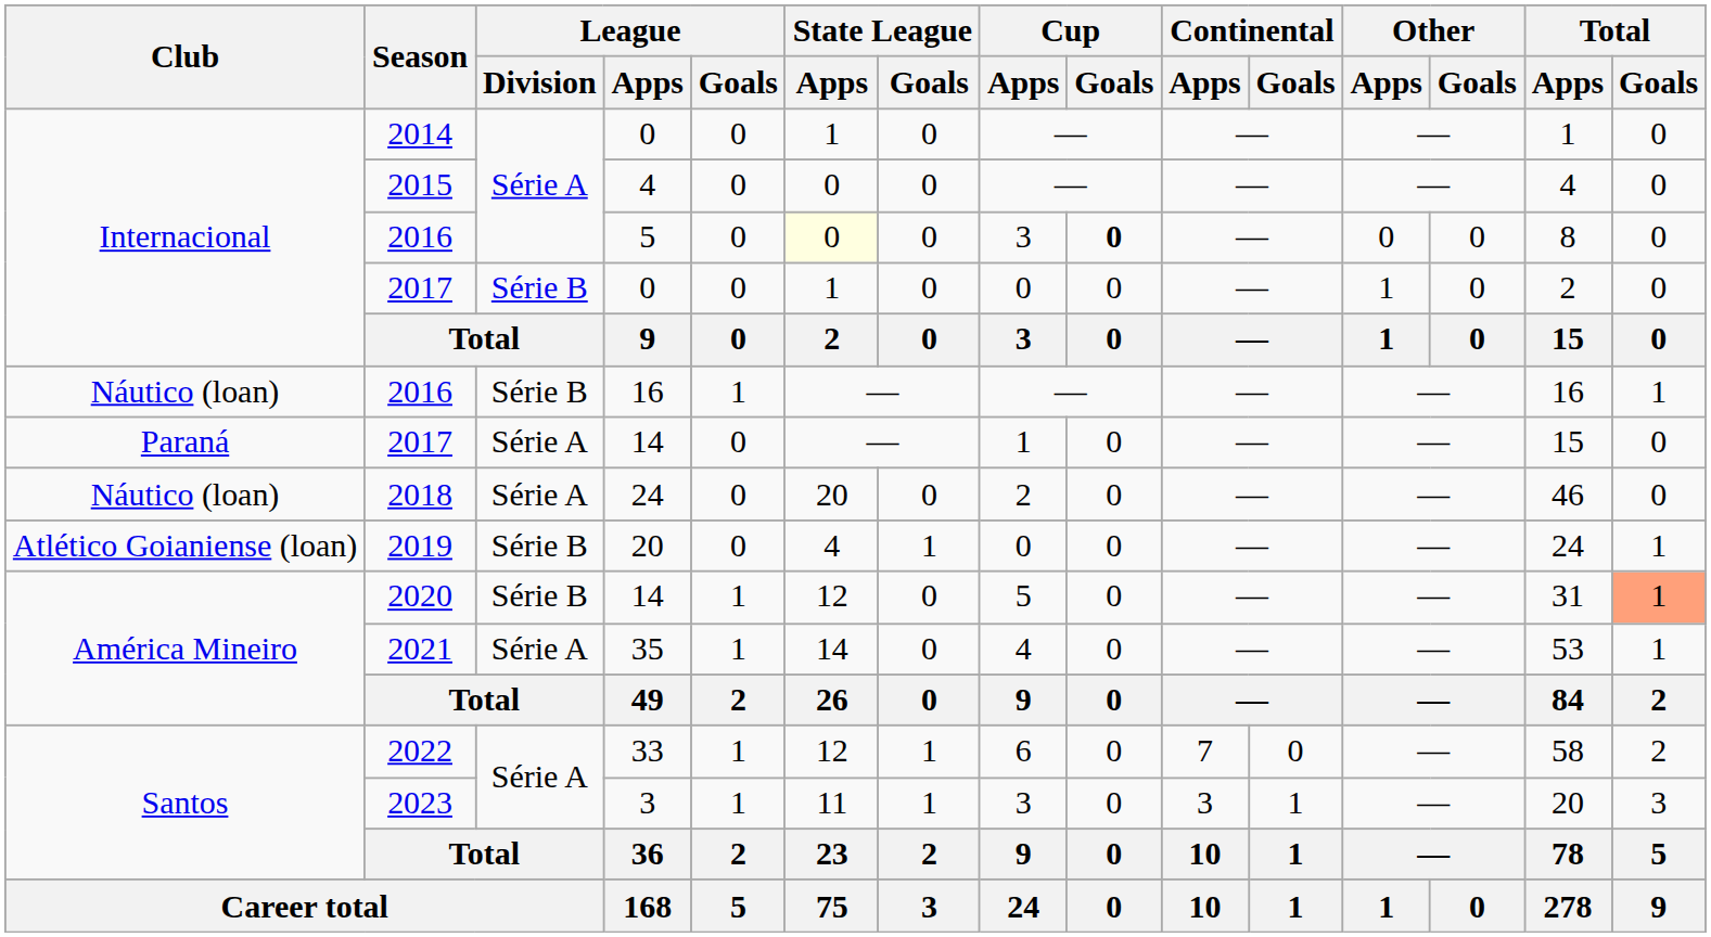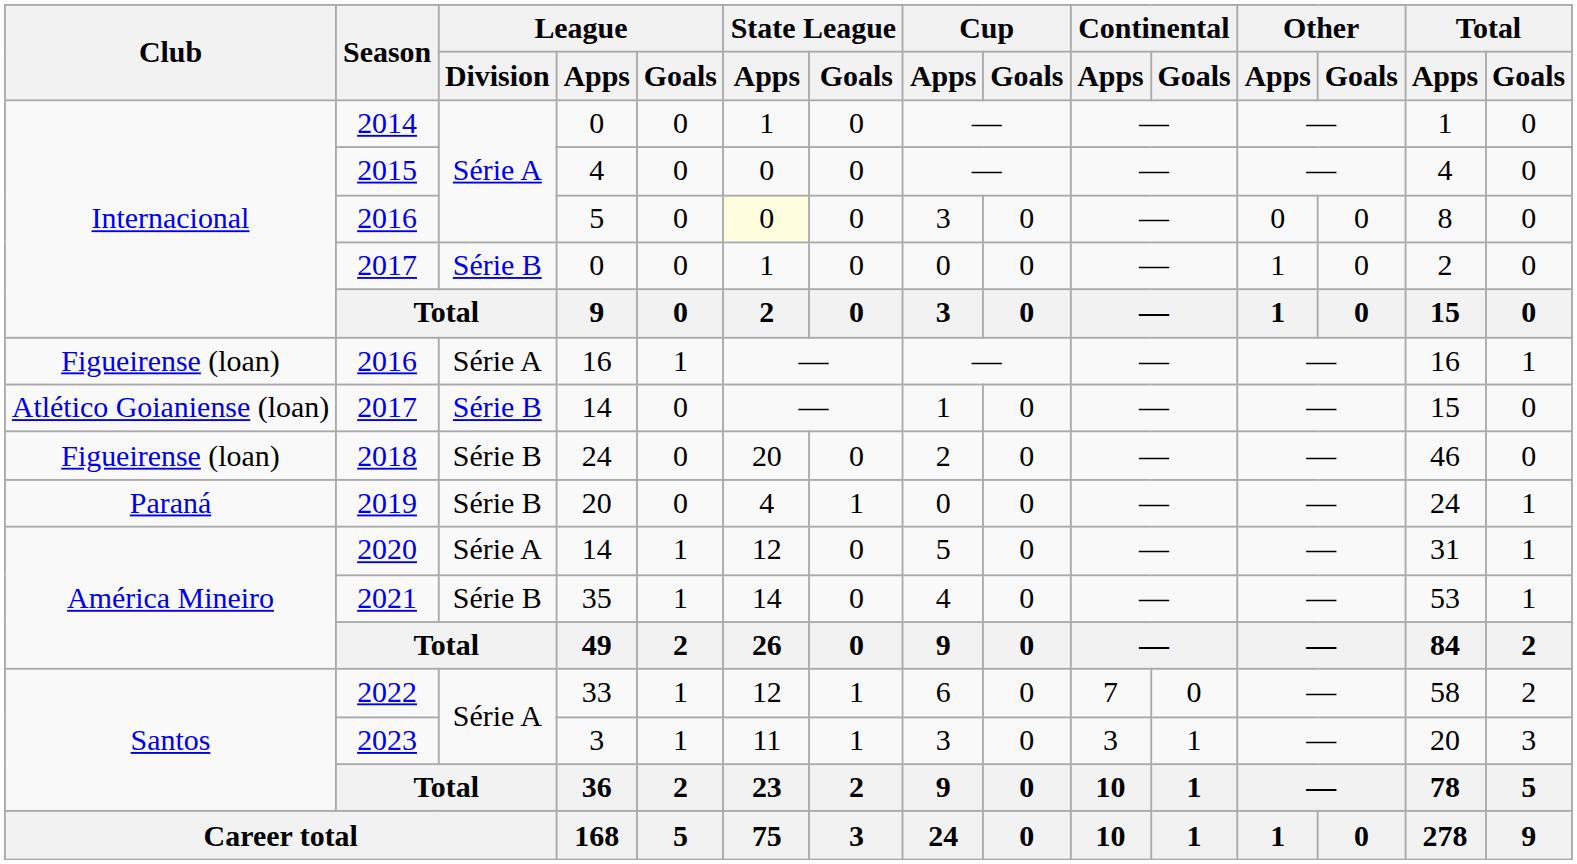2016 / 5 | Cup / Goals: bold -> normal
2016 / 16 | Club: Náutico (loan) -> Figueirense (loan)
2016 / 16 | League / Division: Série B -> Série A
2017 / 14 | Club: Paraná -> Atlético Goianiense (loan)
2017 / 14 | League / Division: Série A -> Série B
2018 | Club: Náutico (loan) -> Figueirense (loan)
2018 | League / Division: Série A -> Série B
2019 | Club: Atlético Goianiense (loan) -> Paraná
2020 | League / Division: Série B -> Série A
2020 | Total / Goals: lightsalmon background -> no background
2021 | League / Division: Série A -> Série B
